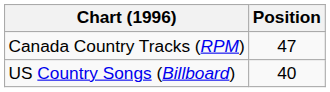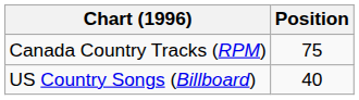Canada Country Tracks (RPM) | Position: 47 -> 75
